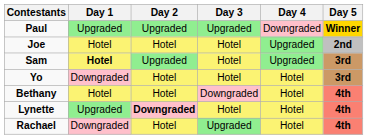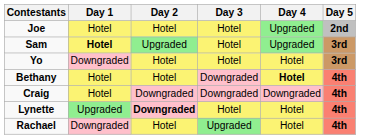- row: Paul | Upgraded | Upgraded | Upgraded | Downgraded | Winner
Bethany | Day 4: normal -> bold
+ row: Craig | Hotel | Downgraded | Downgraded | Downgraded | 4th
